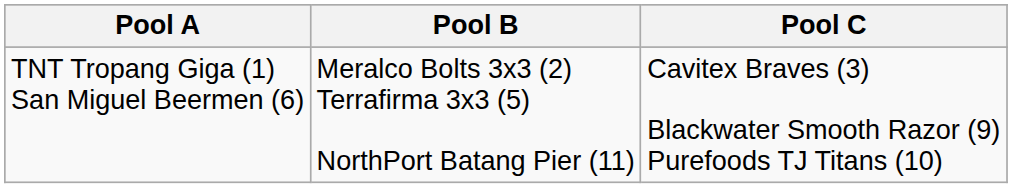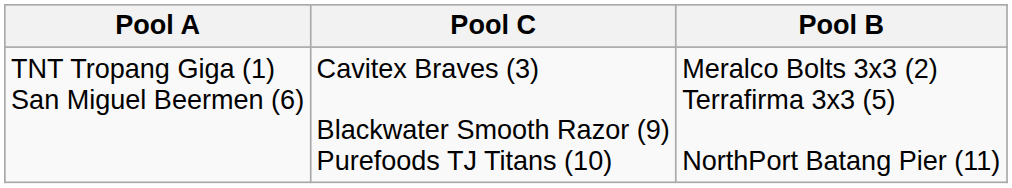columns swapped: Pool B <-> Pool C
